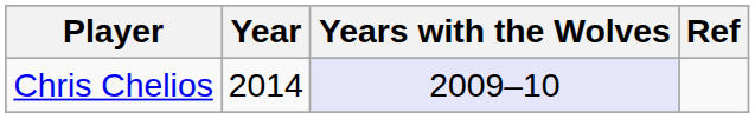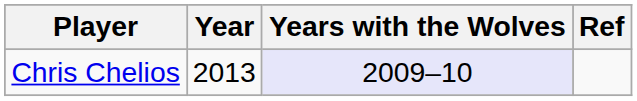Chris Chelios | Year: 2014 -> 2013
